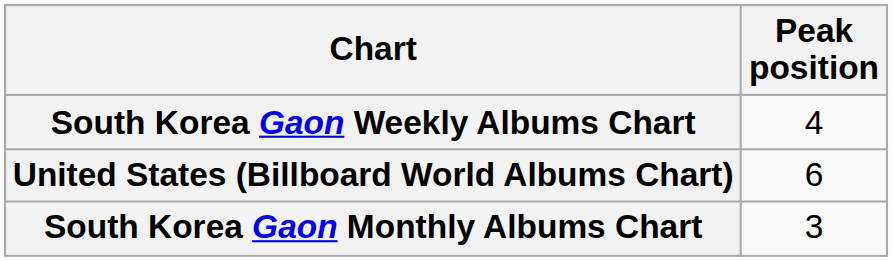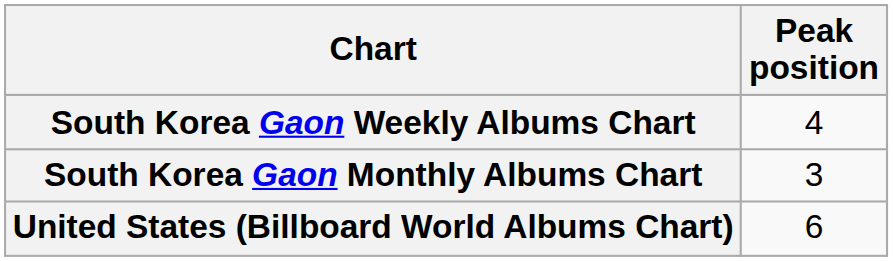rows swapped: South Korea Gaon Monthly Albums Chart <-> United States (Billboard World Albums Chart)
